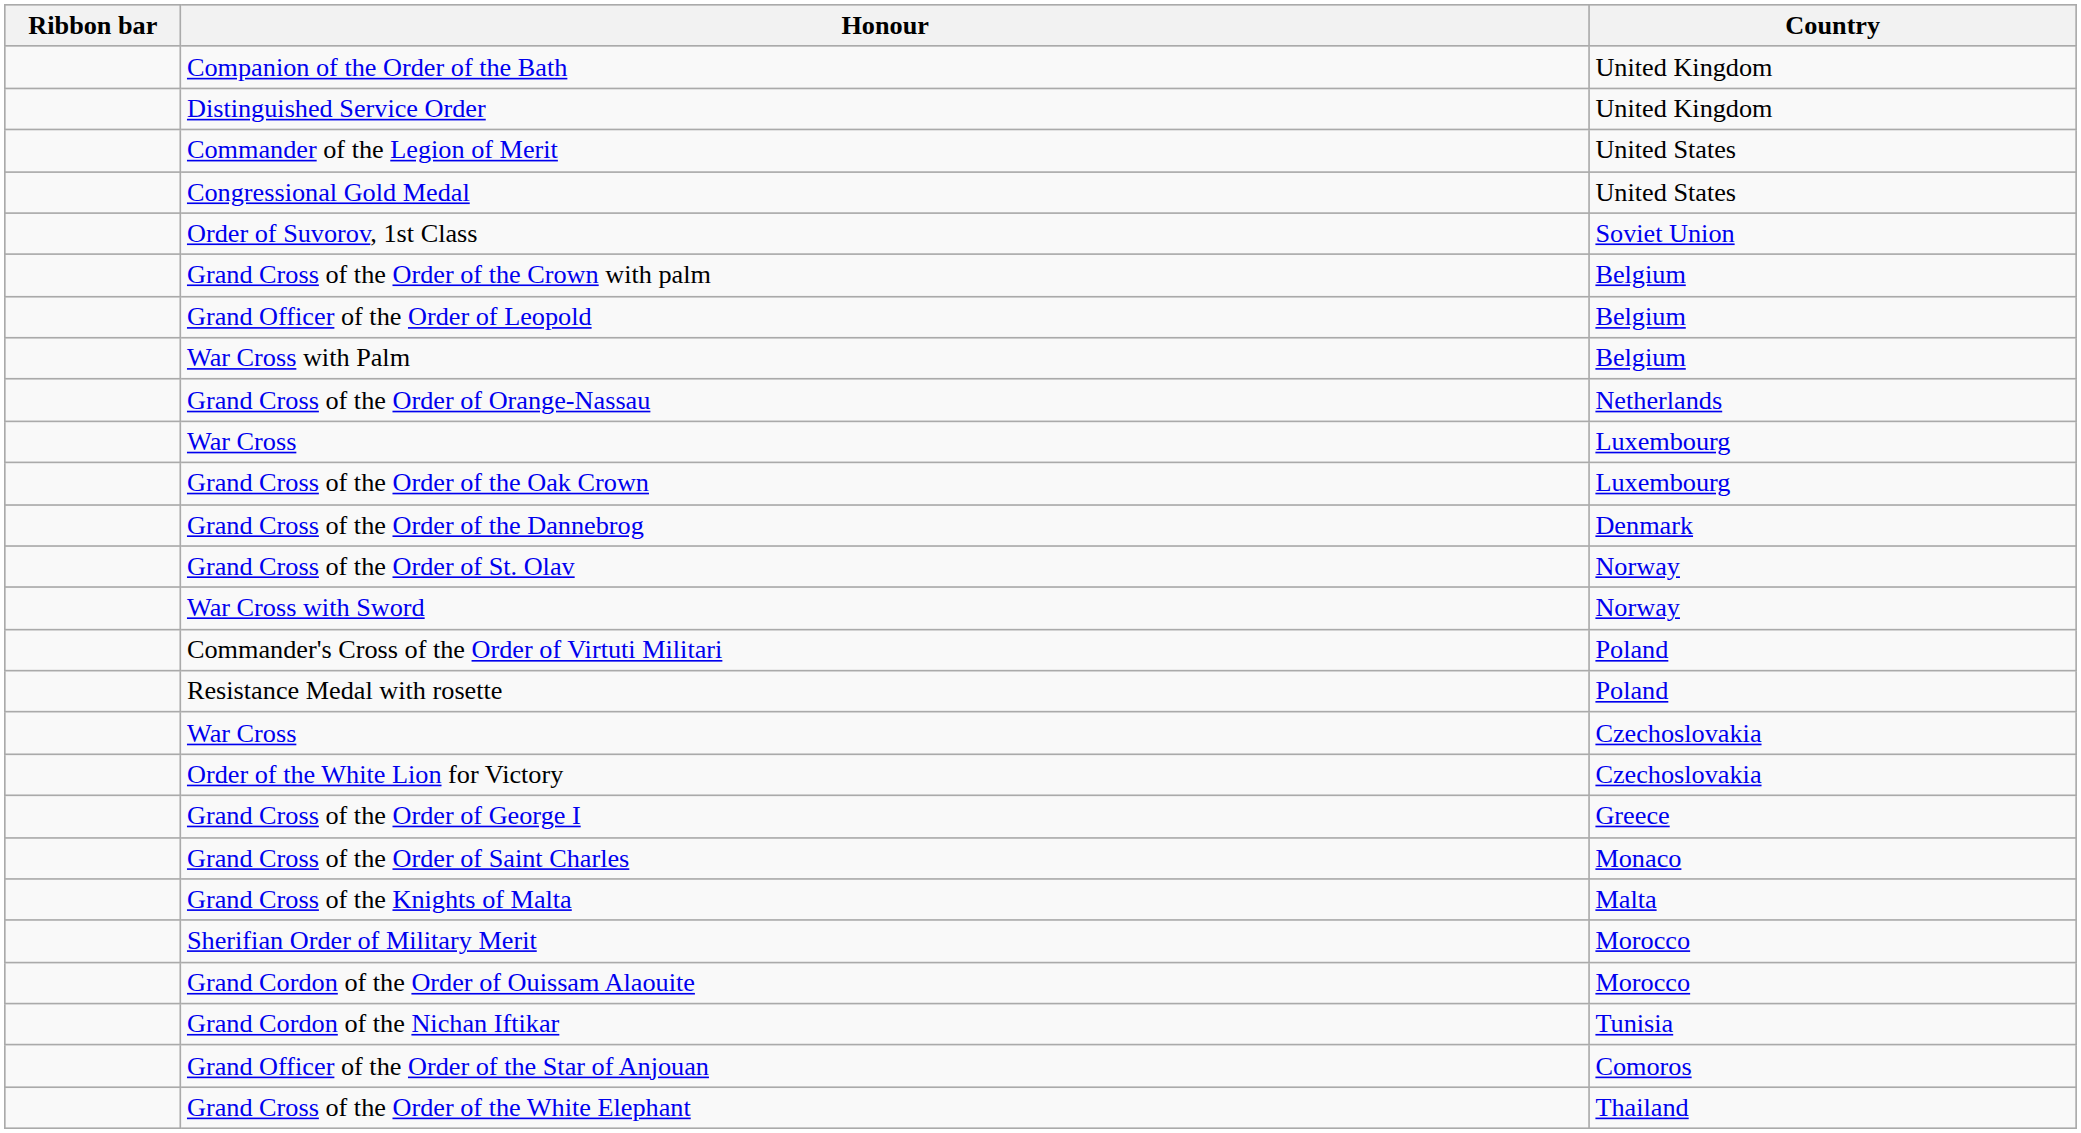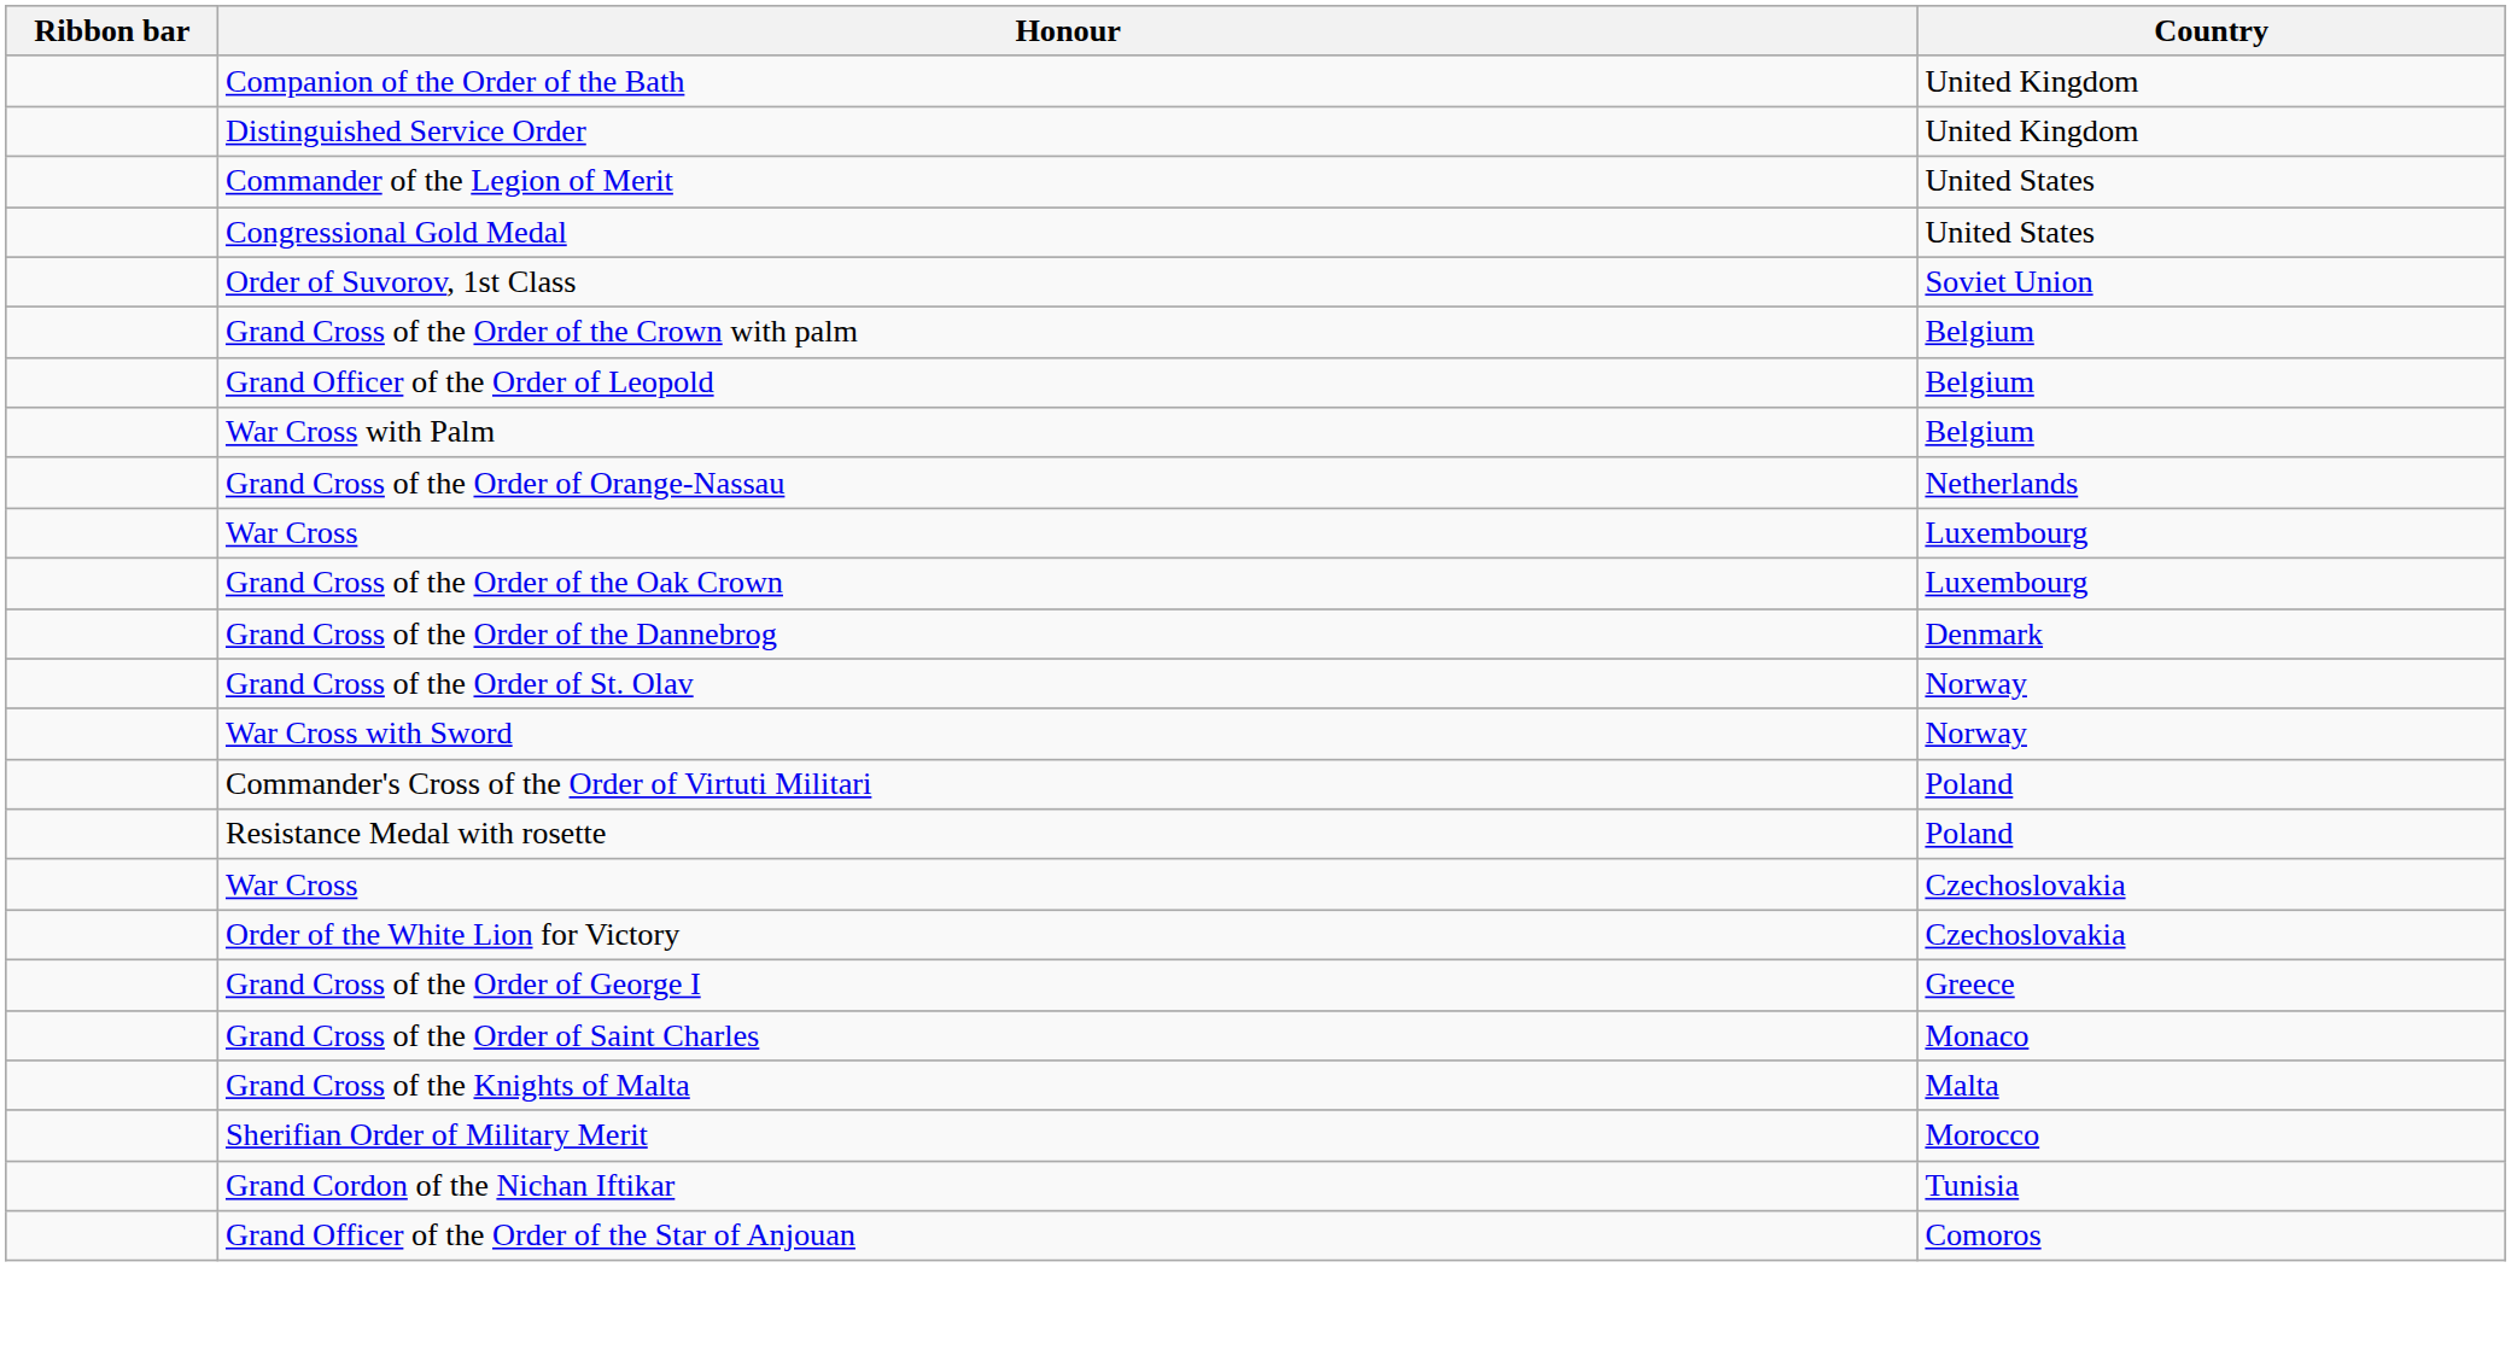- row: Grand Cordon of the Order of Ouissam Alaouite | Morocco
- row: Grand Cross of the Order of the White Elephant | Thailand
